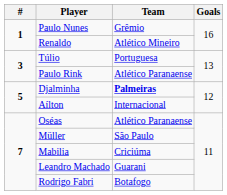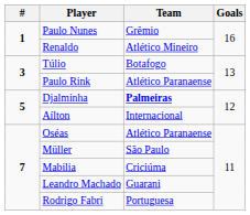Túlio | Team: Portuguesa -> Botafogo
Rodrigo Fabri | Team: Botafogo -> Portuguesa
